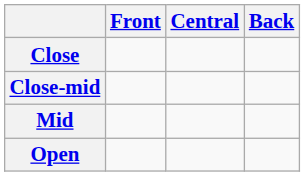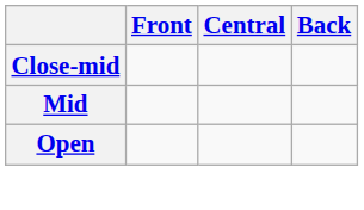- row: Close
